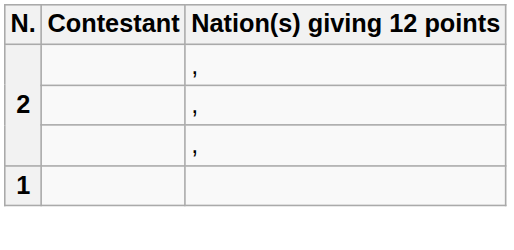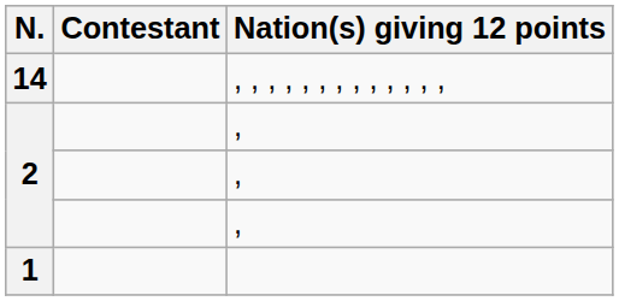+ row: 14 | , , , , , , , , , , , , ,
